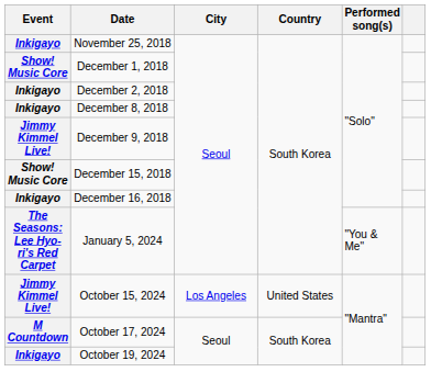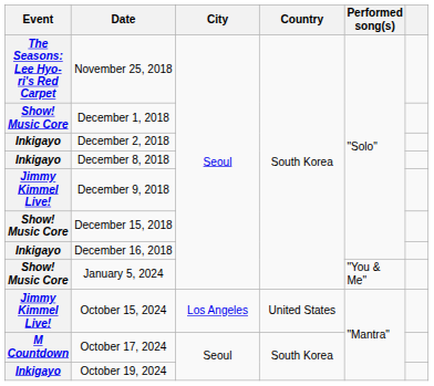November 25, 2018 | Event: Inkigayo -> The Seasons: Lee Hyo-ri's Red Carpet
January 5, 2024 | Event: The Seasons: Lee Hyo-ri's Red Carpet -> Show! Music Core
